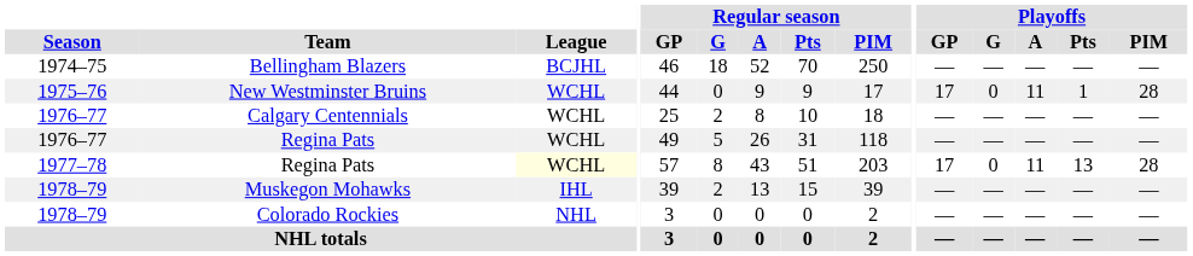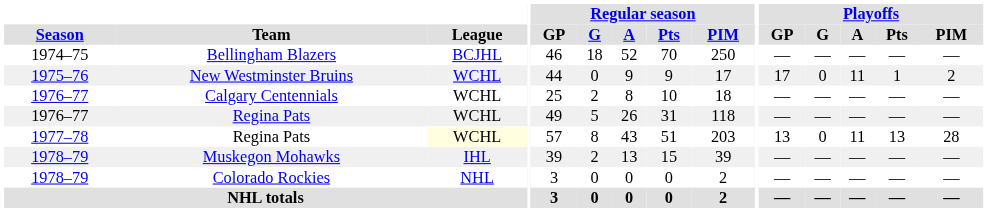New Westminster Bruins | Playoffs / PIM: 28 -> 2
1977–78 / Regina Pats | Playoffs / GP: 17 -> 13
